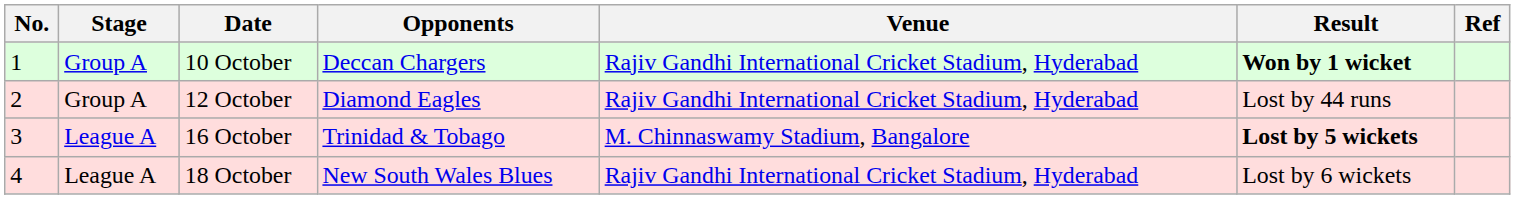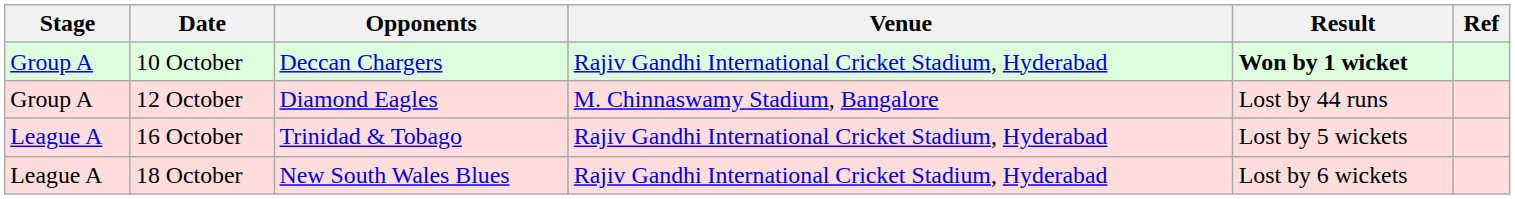- column: No. | 1 | 2 | 3 | 4
12 October | Venue: Rajiv Gandhi International Cricket Stadium, Hyderabad -> M. Chinnaswamy Stadium, Bangalore
16 October | Venue: M. Chinnaswamy Stadium, Bangalore -> Rajiv Gandhi International Cricket Stadium, Hyderabad
16 October | Result: bold -> normal
